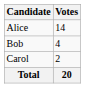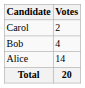rows swapped: Alice <-> Carol
